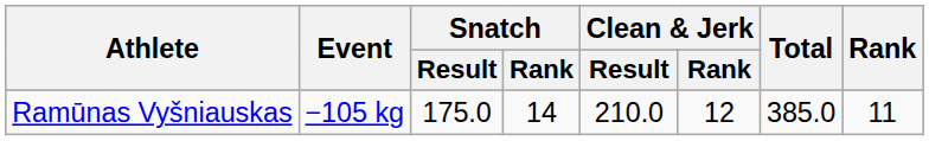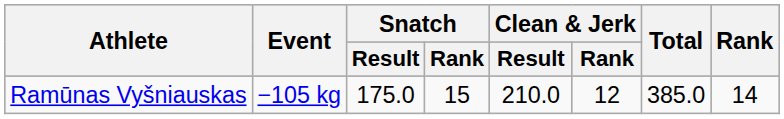Ramūnas Vyšniauskas | Snatch / Rank: 14 -> 15
Ramūnas Vyšniauskas | Rank: 11 -> 14
